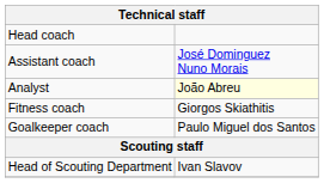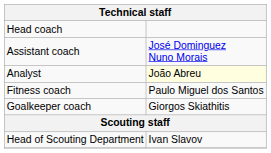Fitness coach | column 2: Giorgos Skiathitis -> Paulo Miguel dos Santos
Goalkeeper coach | column 2: Paulo Miguel dos Santos -> Giorgos Skiathitis
